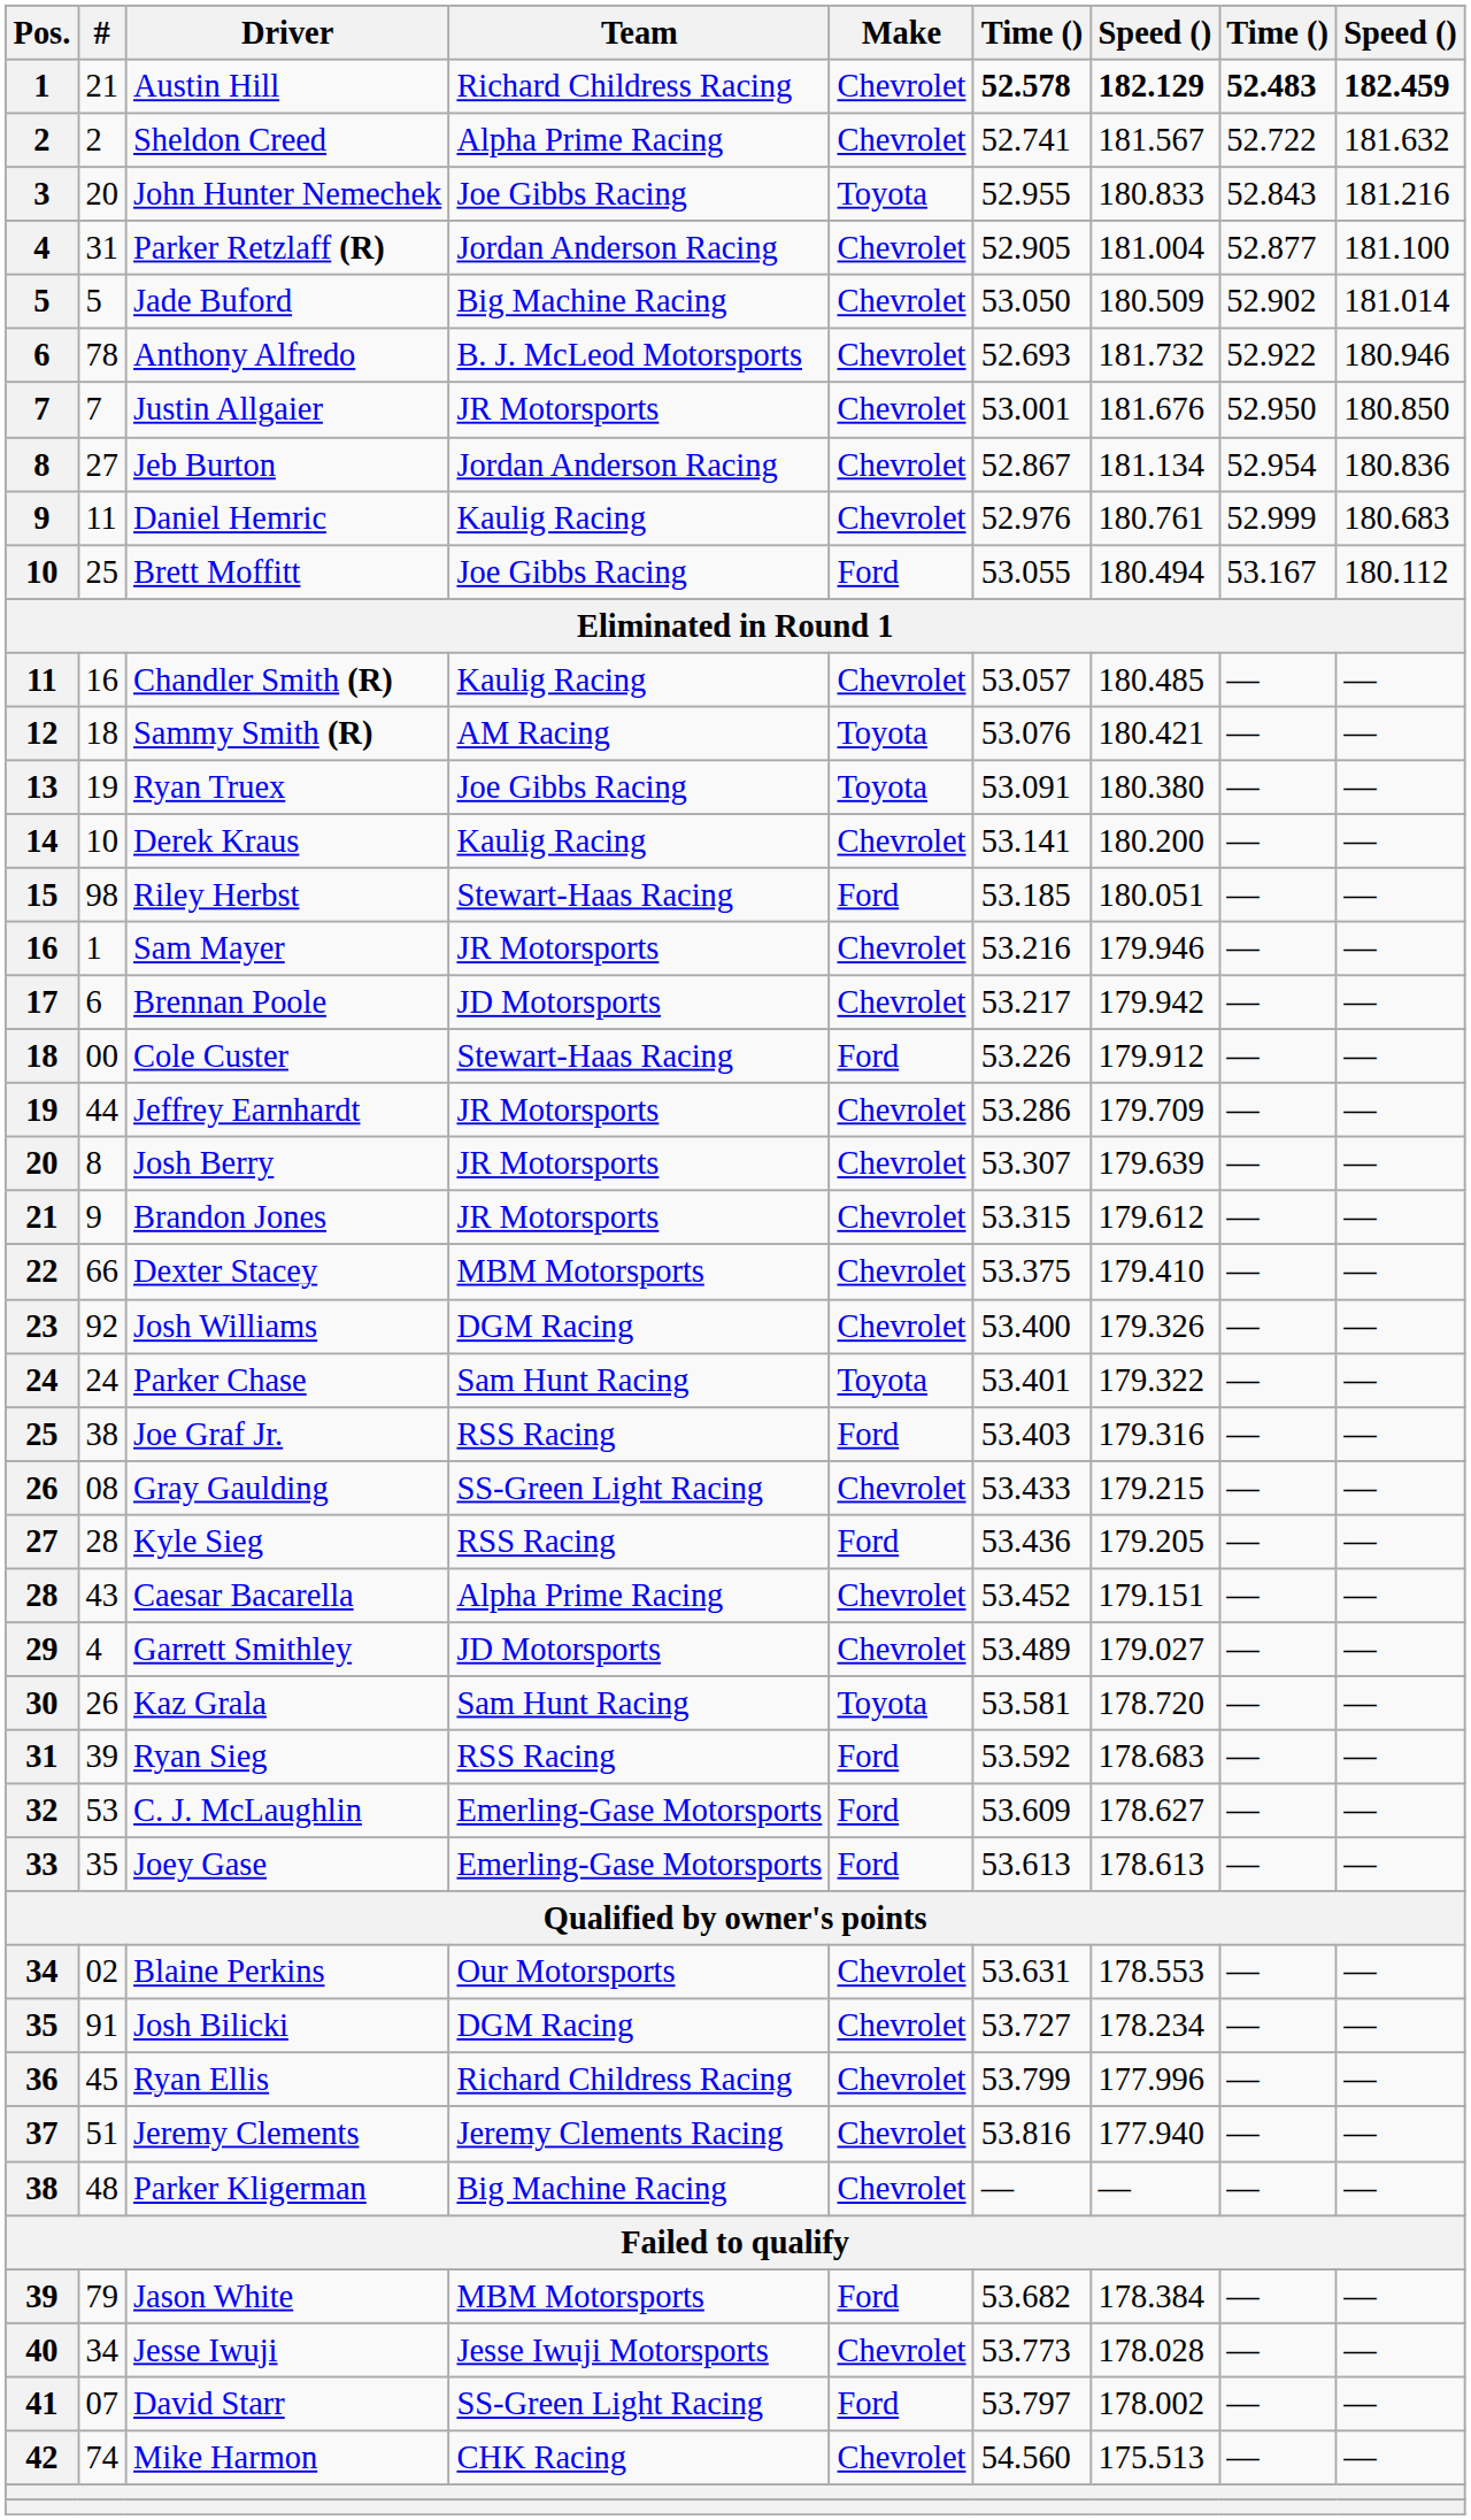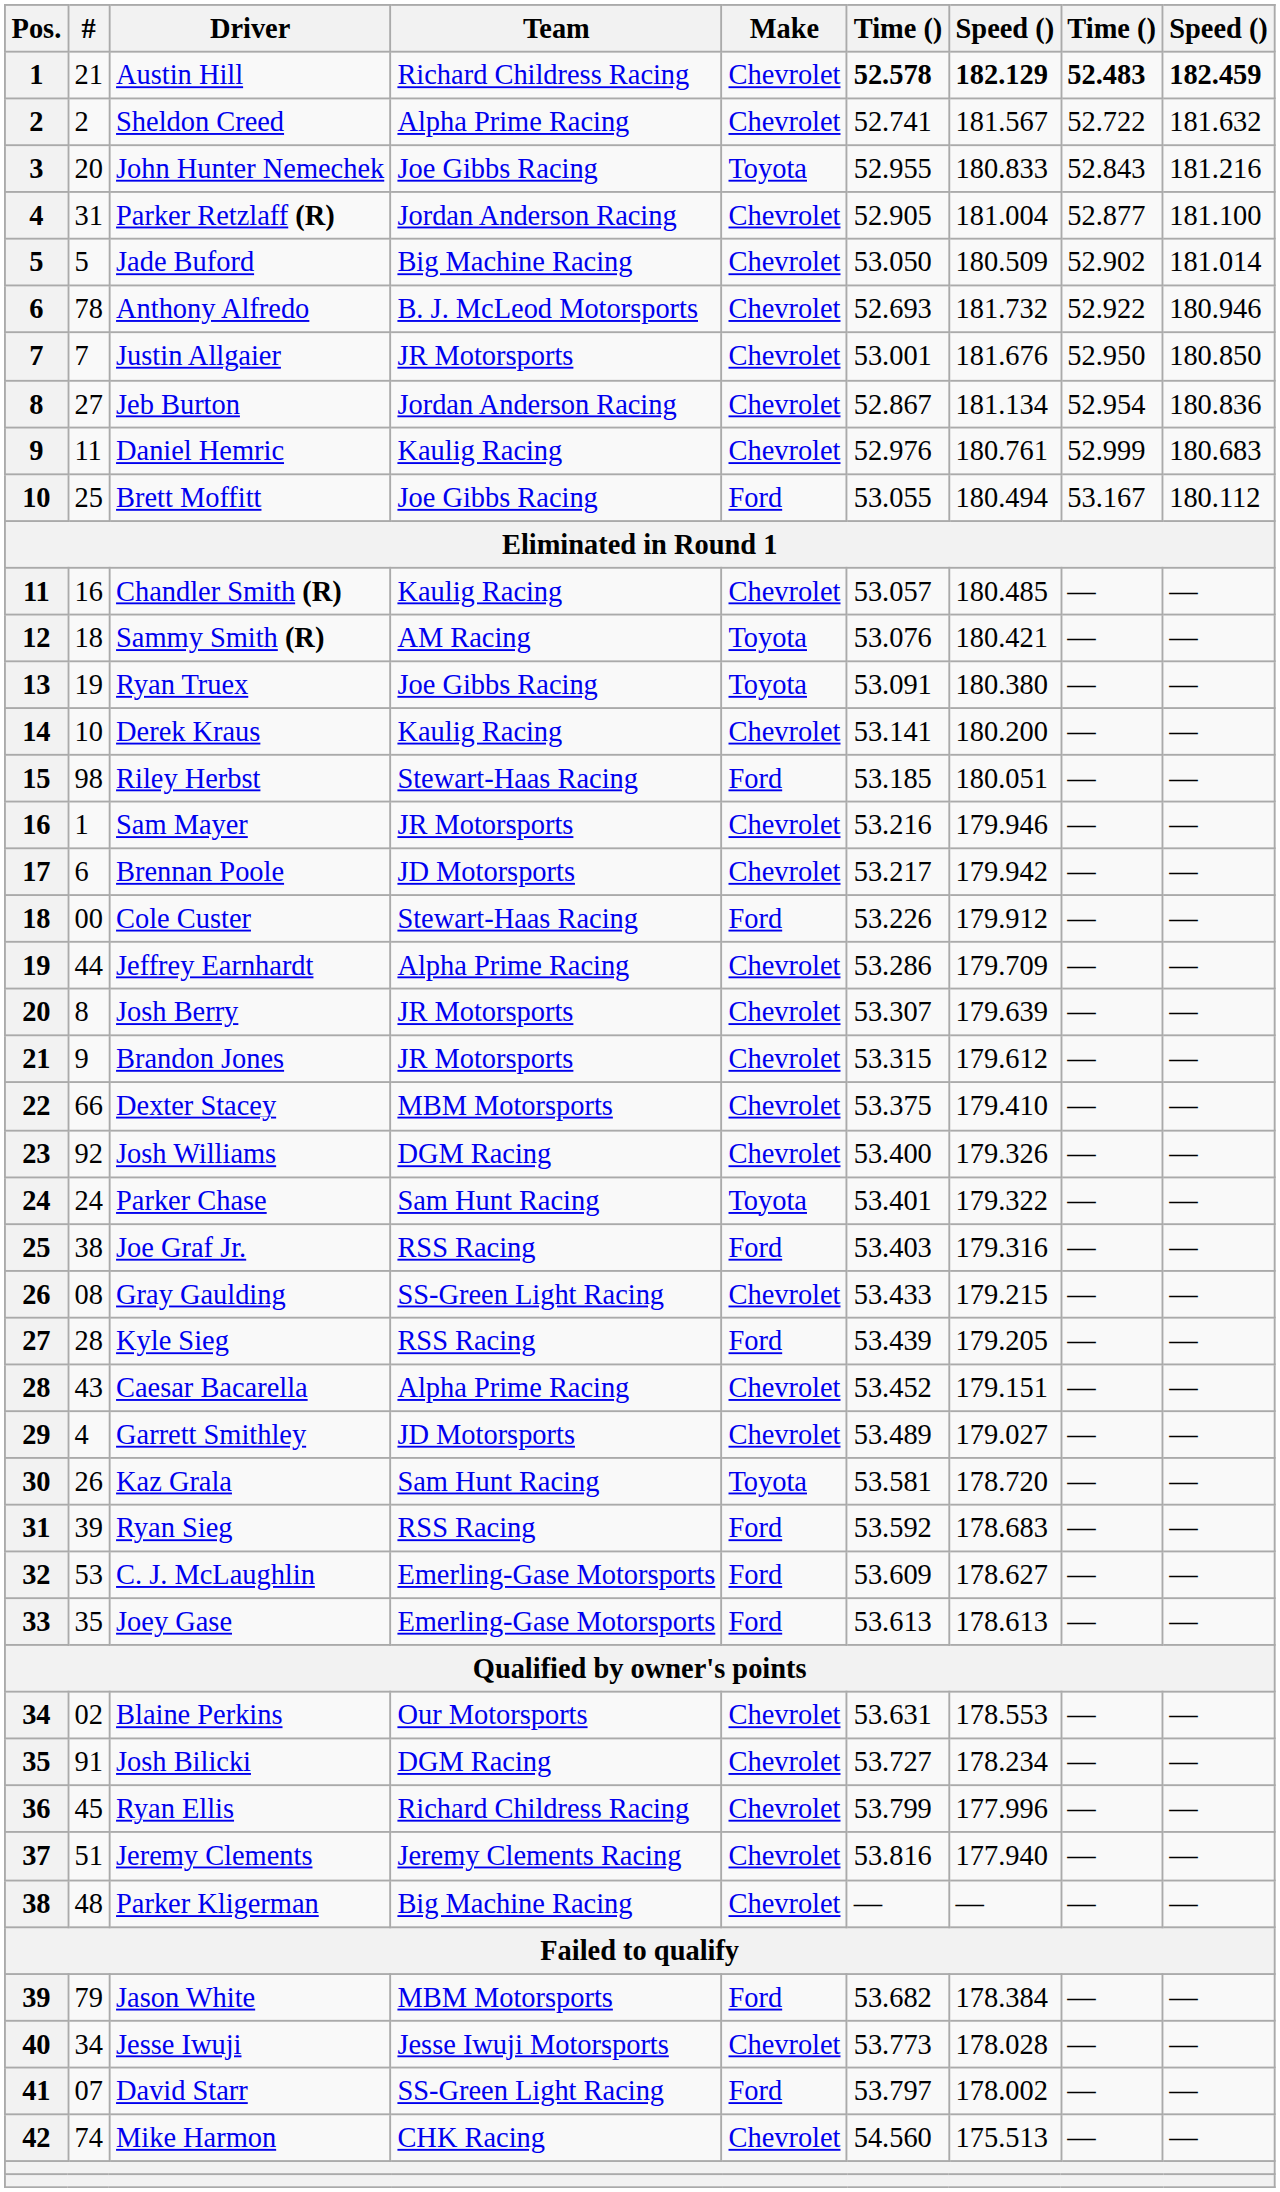Jeffrey Earnhardt | Team: JR Motorsports -> Alpha Prime Racing
Kyle Sieg | column 6: 53.436 -> 53.439
